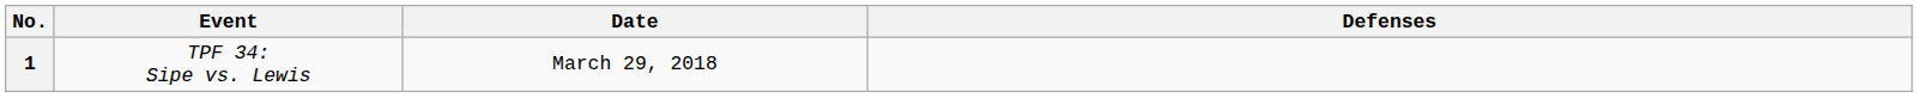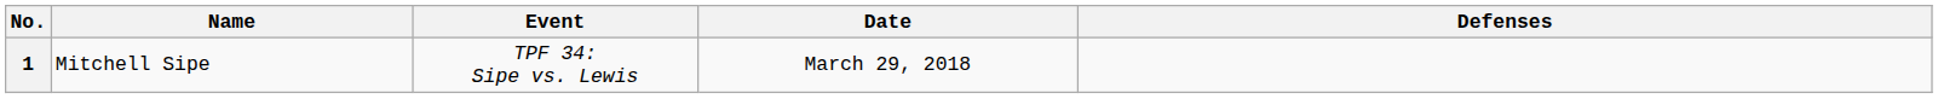+ column: Name | Mitchell Sipe
